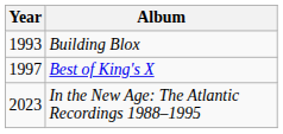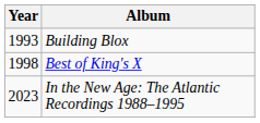Best of King's X | Year: 1997 -> 1998
